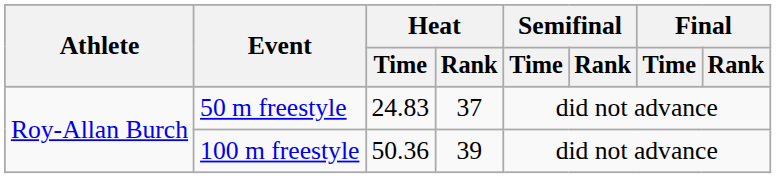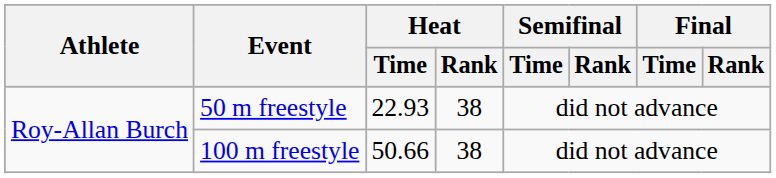50 m freestyle | Heat / Time: 24.83 -> 22.93
50 m freestyle | Heat / Rank: 37 -> 38
100 m freestyle | Heat / Time: 50.36 -> 50.66
100 m freestyle | Heat / Rank: 39 -> 38
